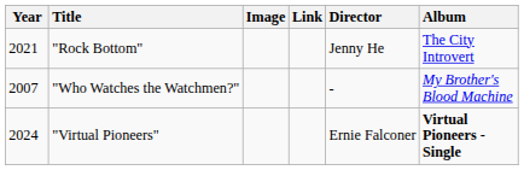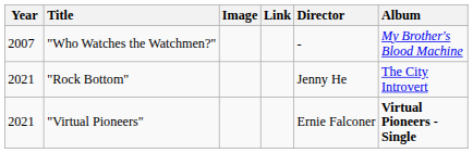rows swapped: "Who Watches the Watchmen?" <-> "Rock Bottom"
"Virtual Pioneers" | Year: 2024 -> 2021
